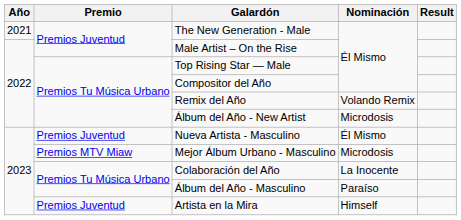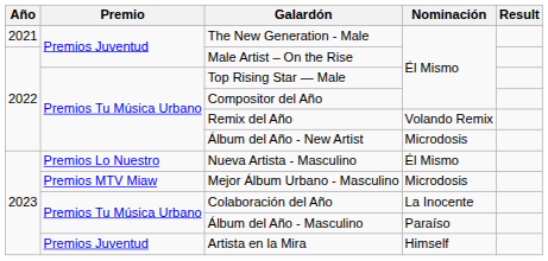Nueva Artista - Masculino | Premio: Premios Juventud -> Premios Lo Nuestro
